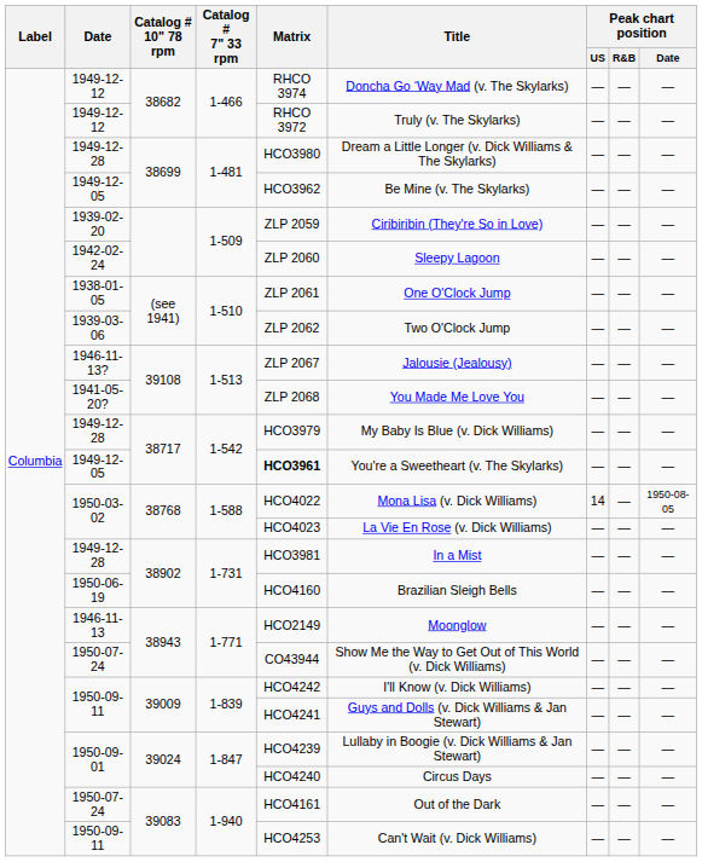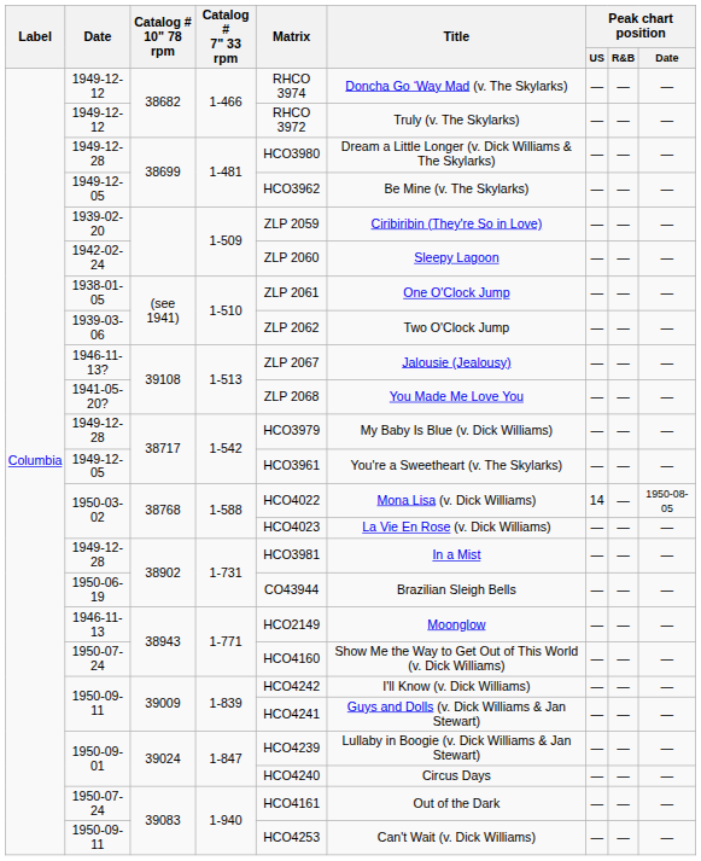1949-12-05 / 38717 | Matrix: bold -> normal
1950-06-19 | Matrix: HCO4160 -> CO43944
1950-07-24 / 38943 | Matrix: CO43944 -> HCO4160
